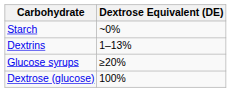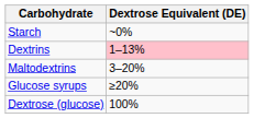Dextrins | Dextrose Equivalent (DE): no background -> pink background
+ row: Maltodextrins | 3–20%
